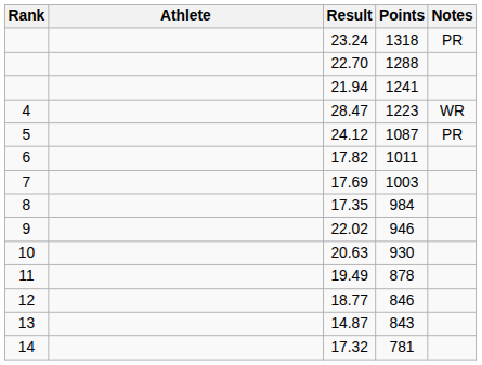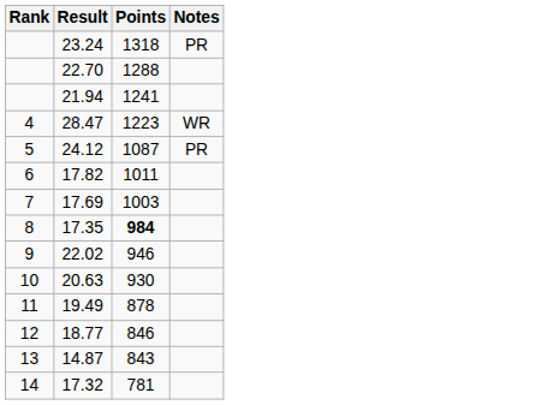- column: Athlete
17.35 | Points: normal -> bold
